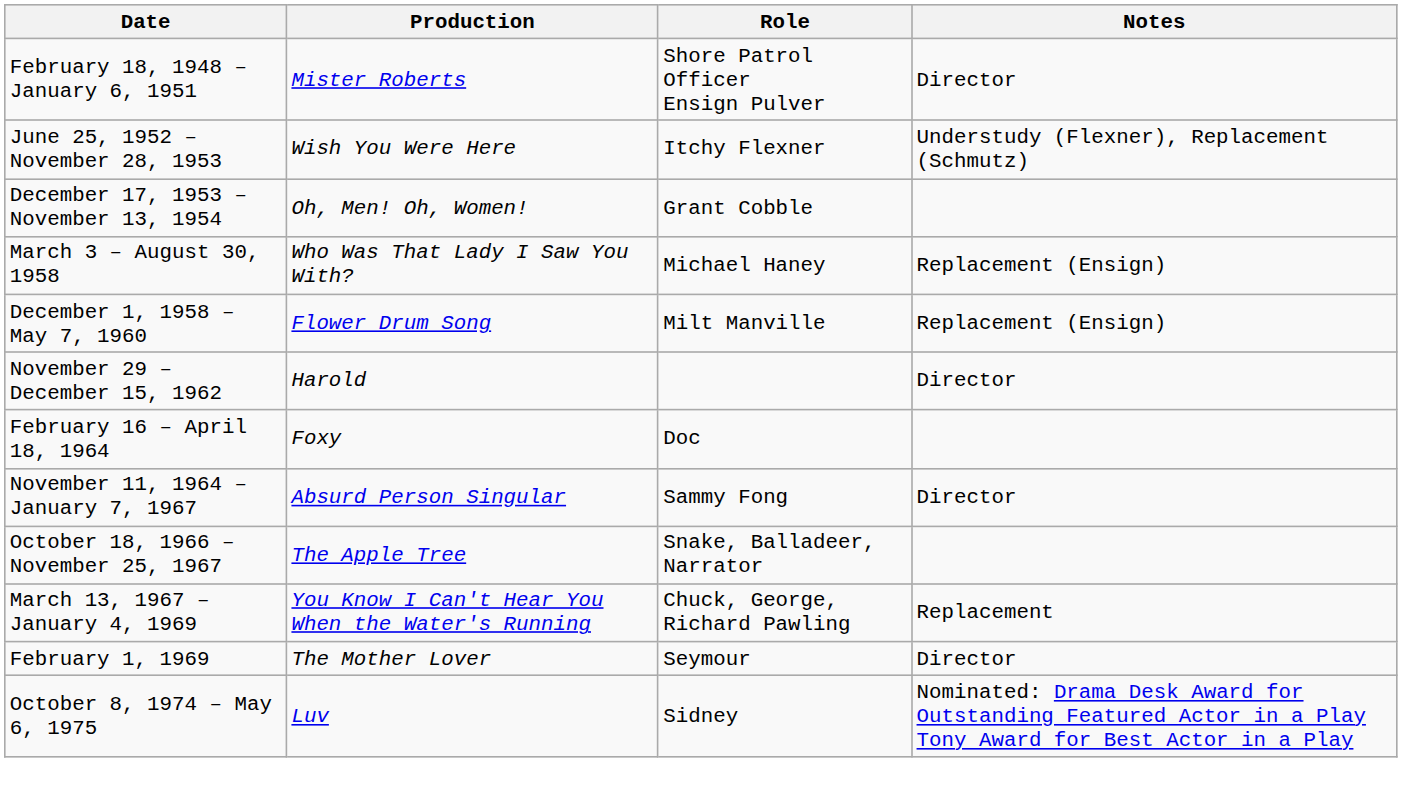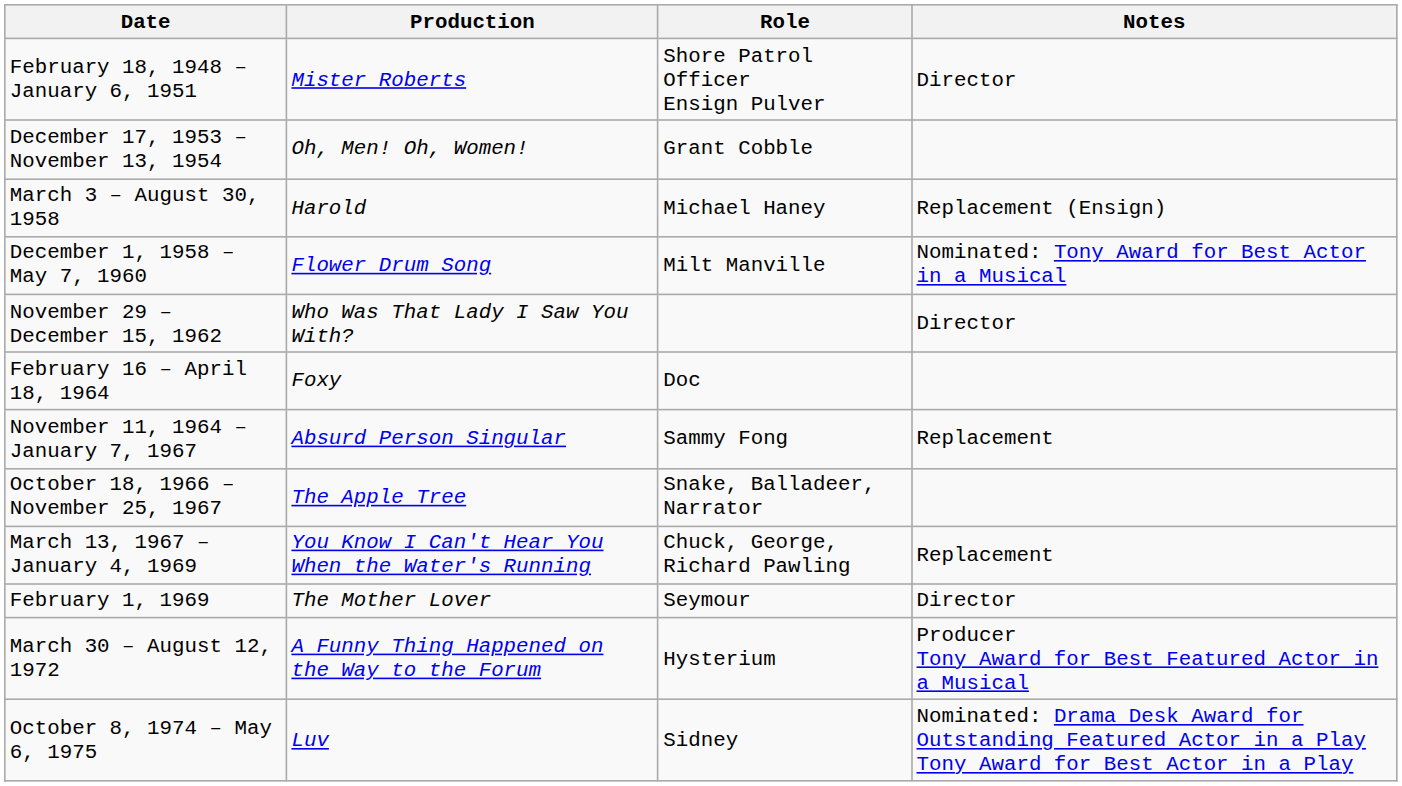- row: June 25, 1952 – November 28, 1953 | Wish You Were Here | Itchy Flexner | Understudy (Flexner), Replacement (Schmutz)
March 3 – August 30, 1958 | Production: Who Was That Lady I Saw You With? -> Harold
December 1, 1958 – May 7, 1960 | Notes: Replacement (Ensign) -> Nominated: Tony Award for Best Actor in a Musical
November 29 – December 15, 1962 | Production: Harold -> Who Was That Lady I Saw You With?
November 11, 1964 – January 7, 1967 | Notes: Director -> Replacement
+ row: March 30 – August 12, 1972 | A Funny Thing Happened on the Way to the Forum | Hysterium | Producer Tony Award for Best Featured Actor in a Musical
